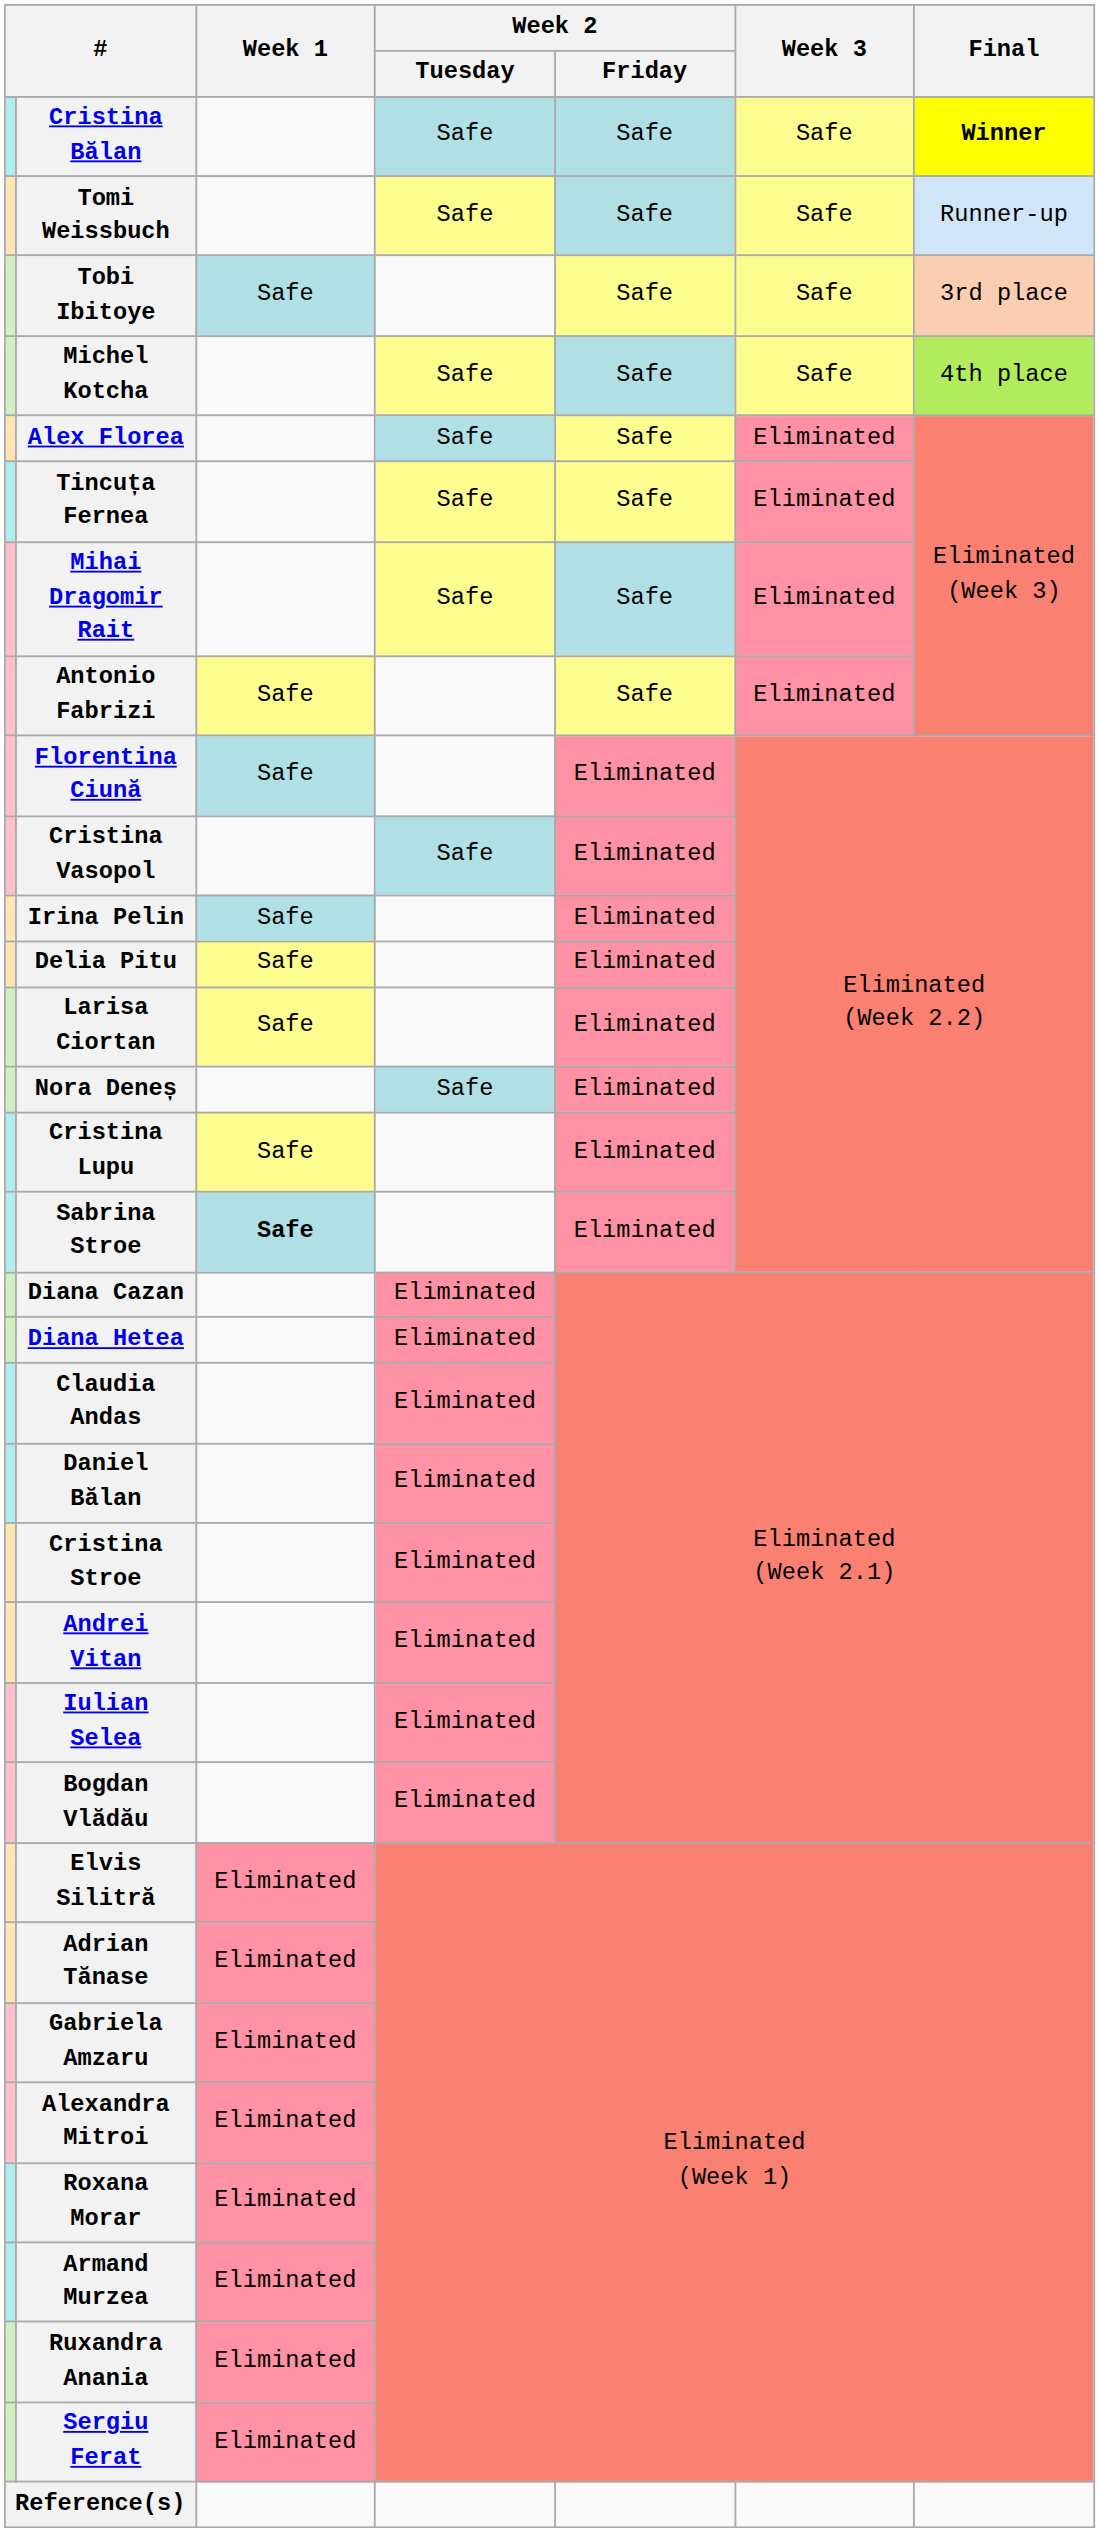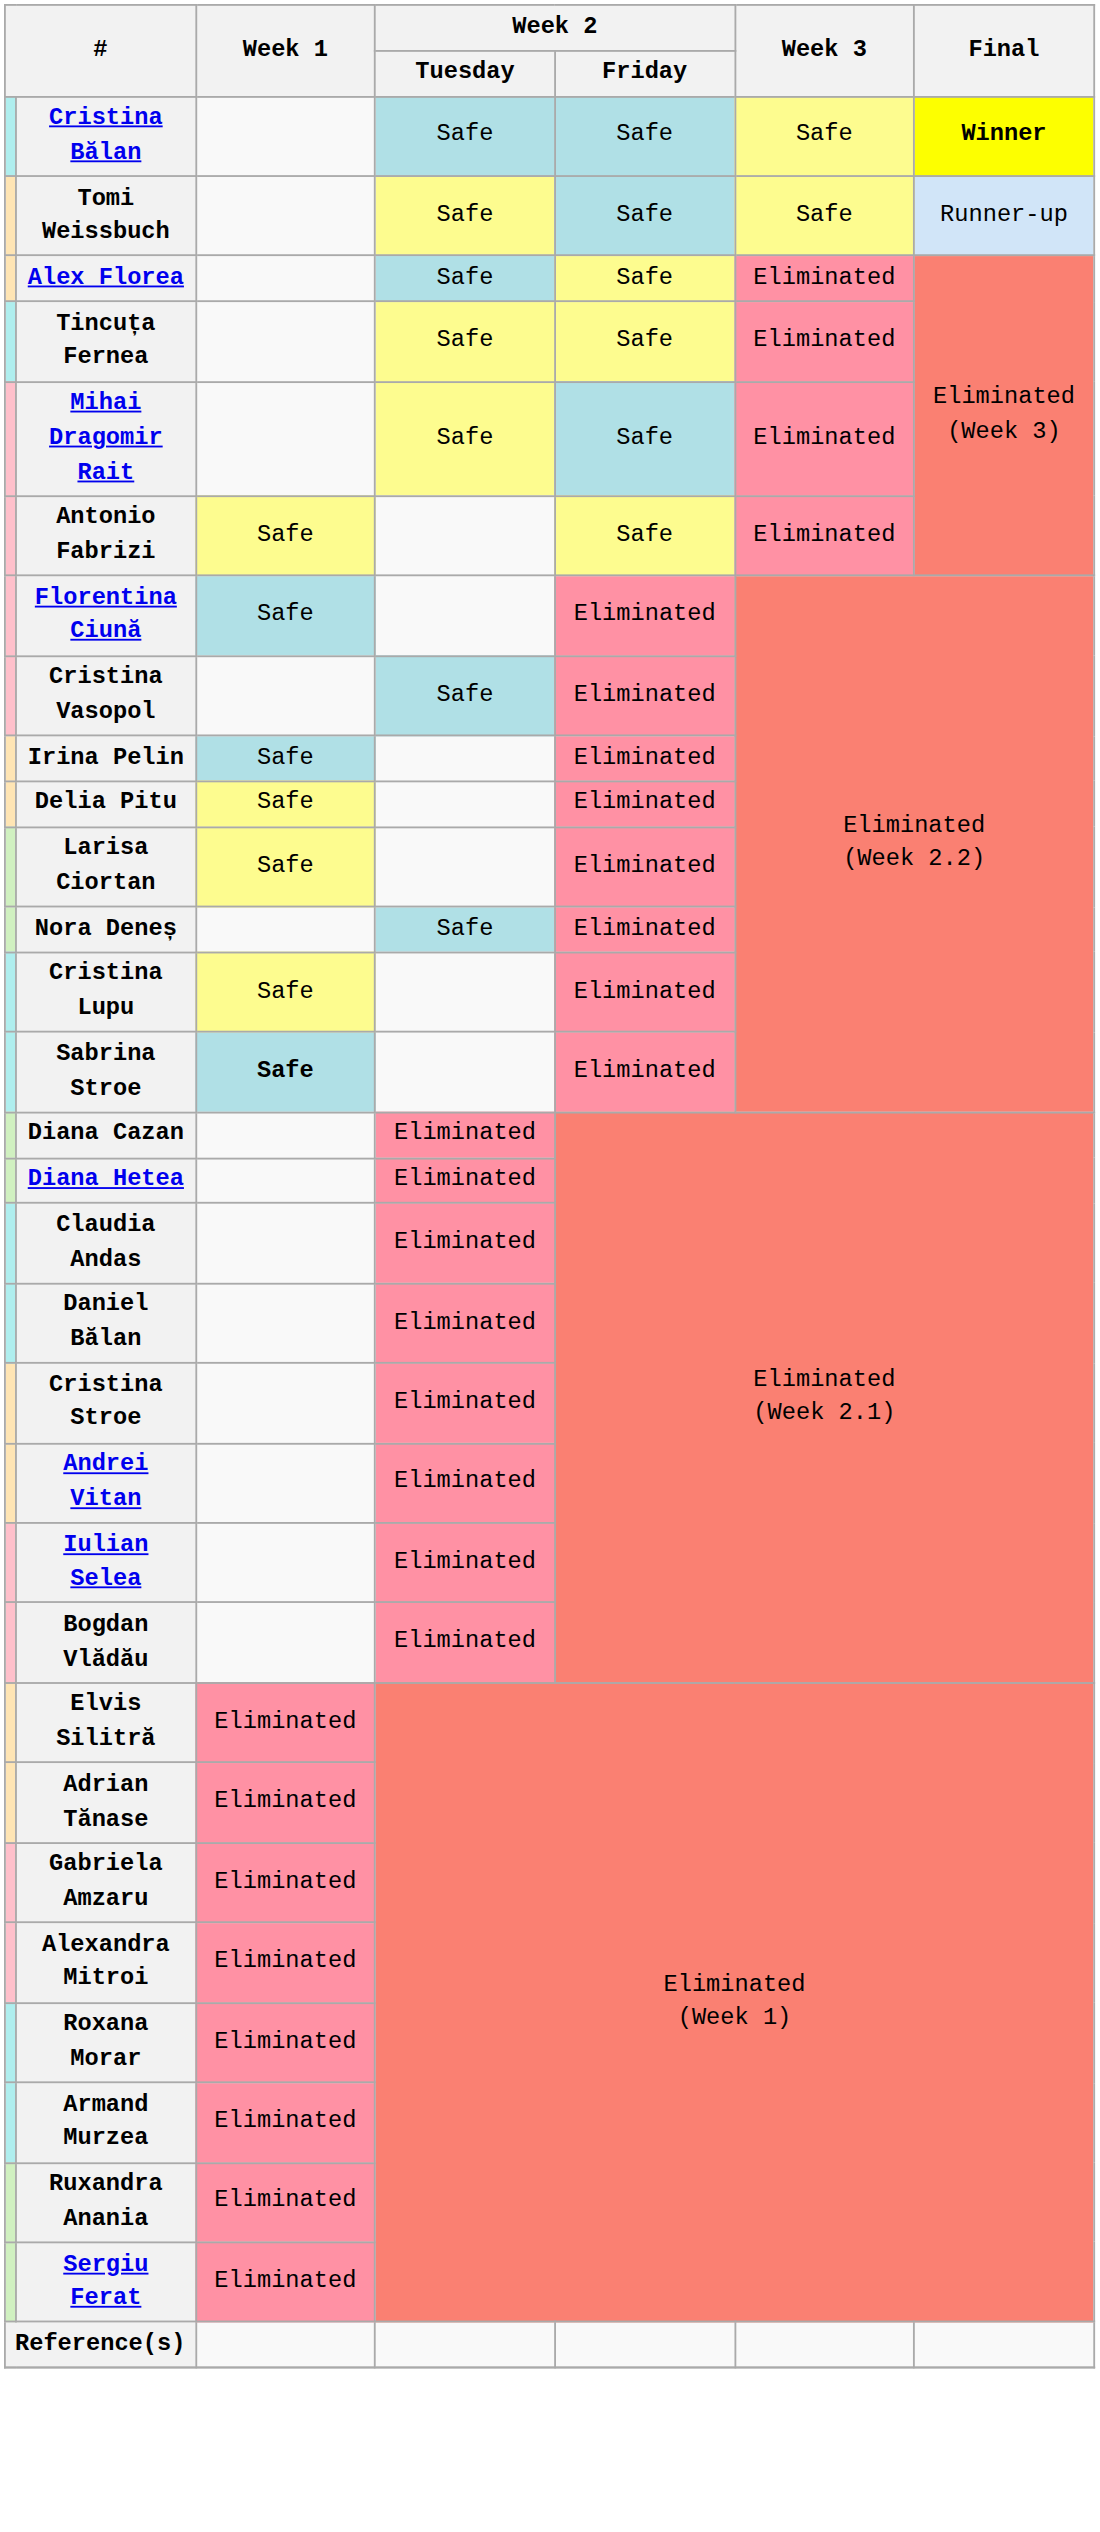- row: Tobi Ibitoye | Safe | Safe | Safe | 3rd place
- row: Michel Kotcha | Safe | Safe | Safe | 4th place
